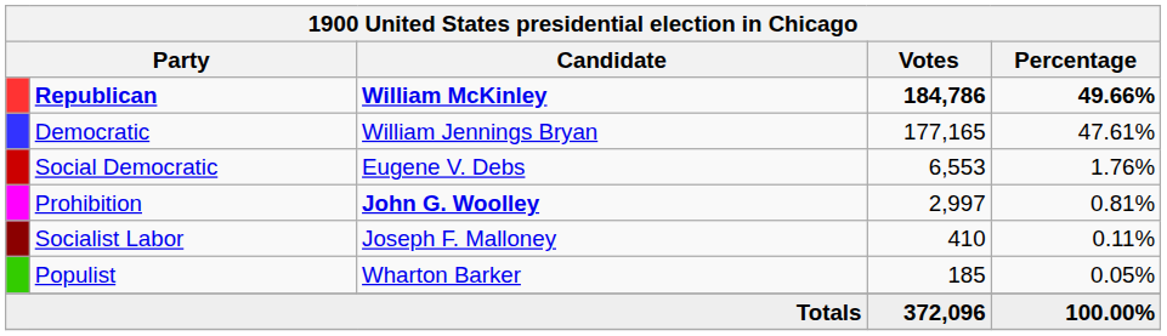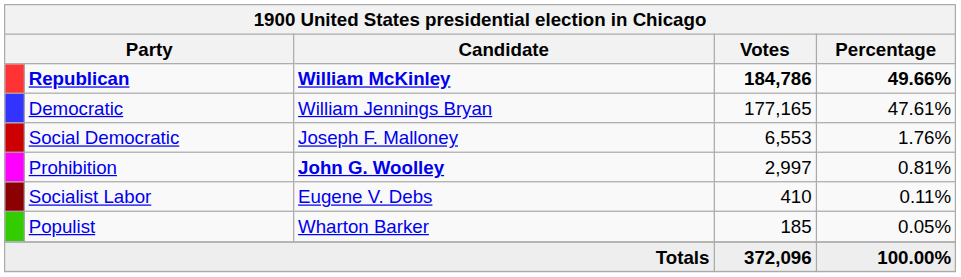Social Democratic | Candidate: Eugene V. Debs -> Joseph F. Malloney
Socialist Labor | Candidate: Joseph F. Malloney -> Eugene V. Debs
